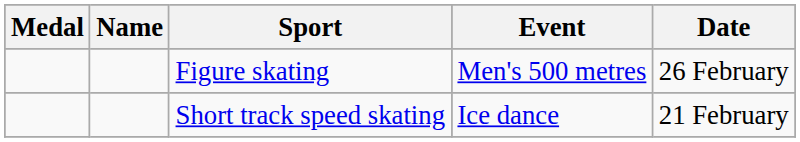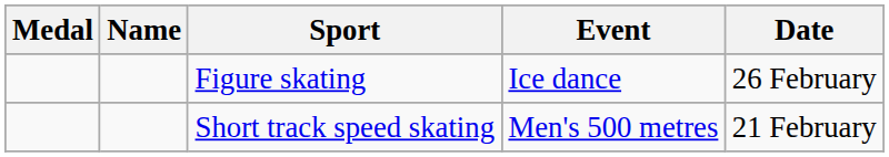Figure skating | Event: Men's 500 metres -> Ice dance
Short track speed skating | Event: Ice dance -> Men's 500 metres
